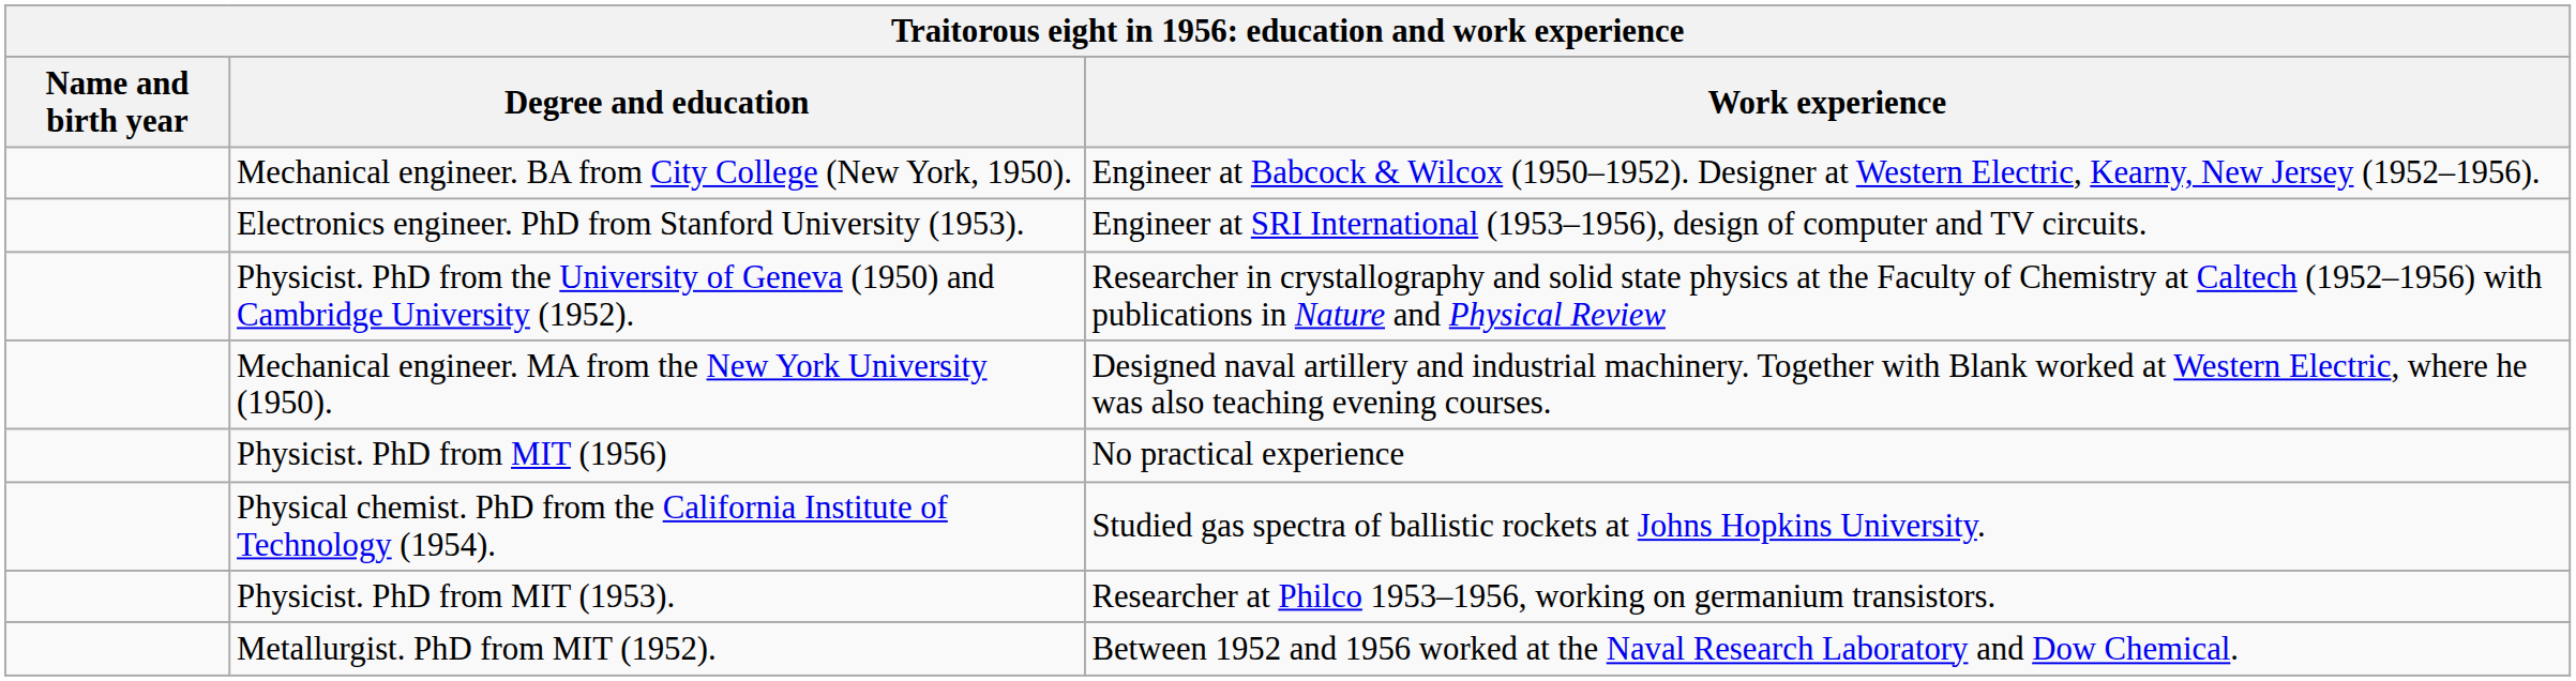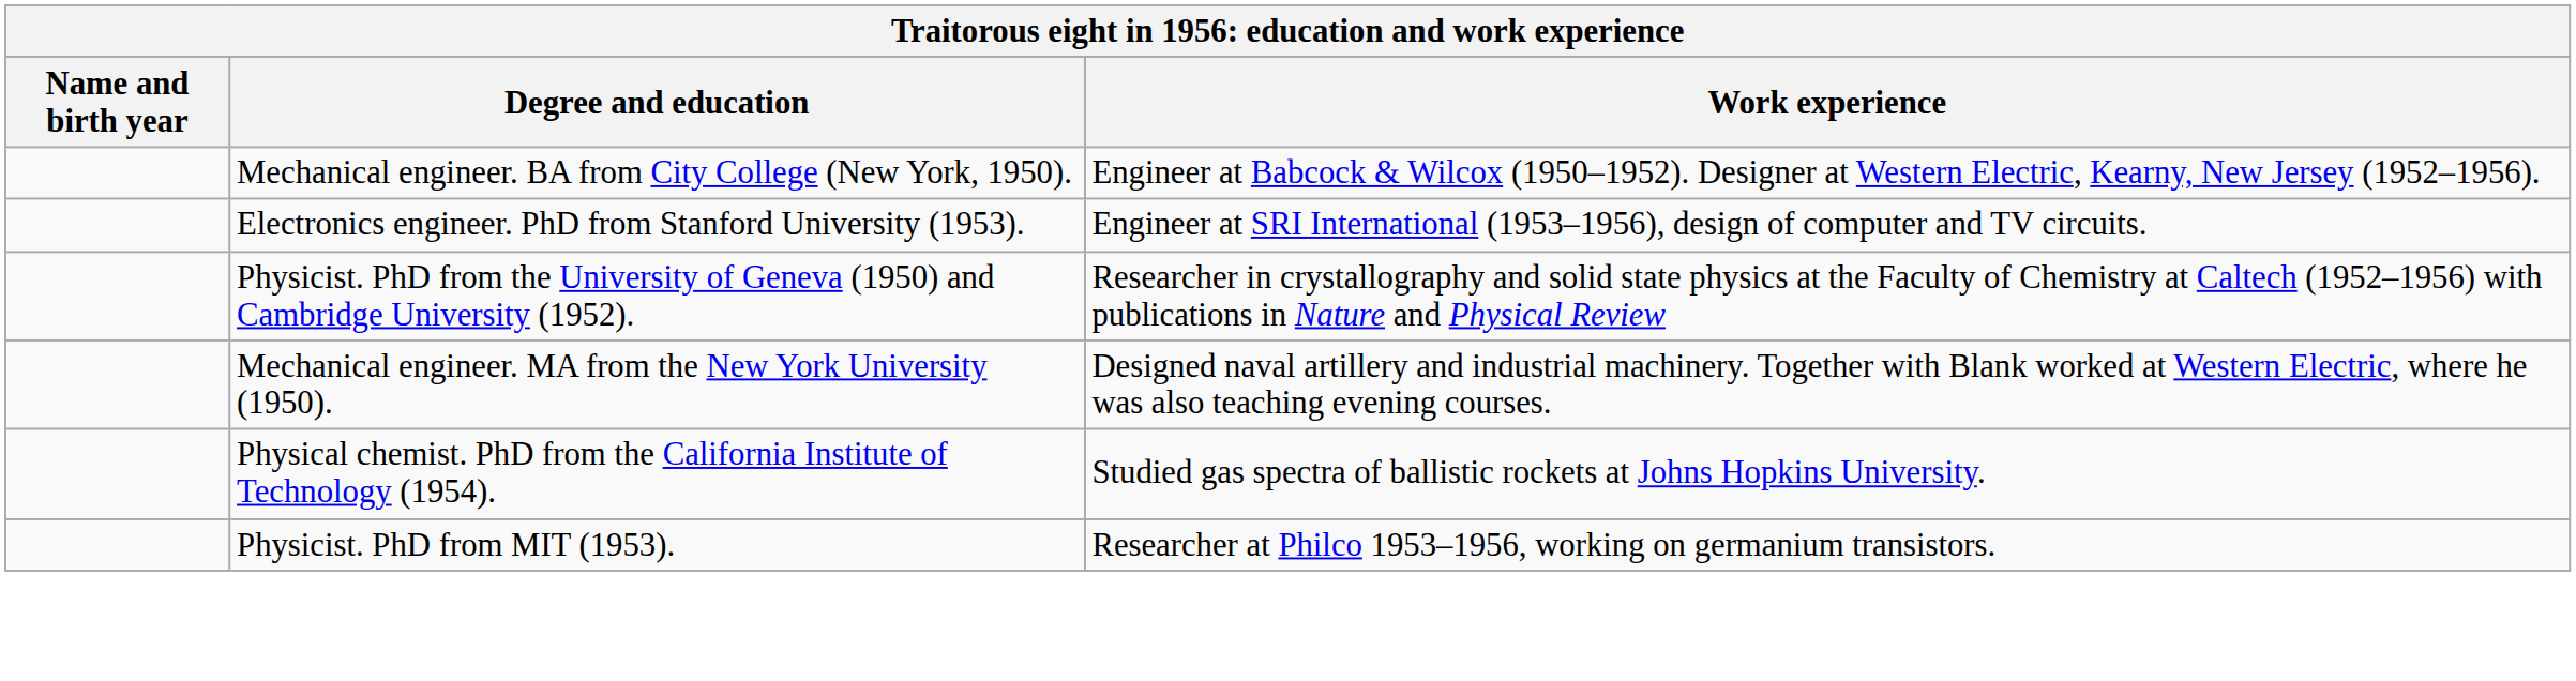- row: Physicist. PhD from MIT (1956) | No practical experience
- row: Metallurgist. PhD from MIT (1952). | Between 1952 and 1956 worked at the Naval Research Laboratory and Dow Chemical.
